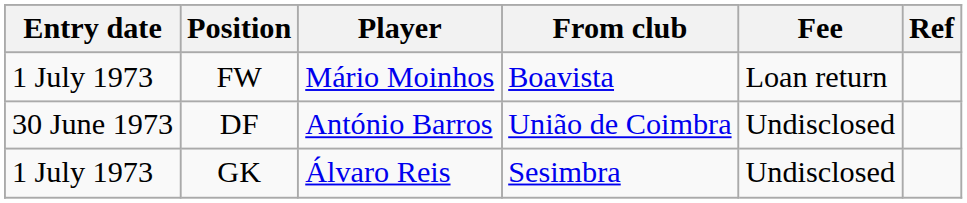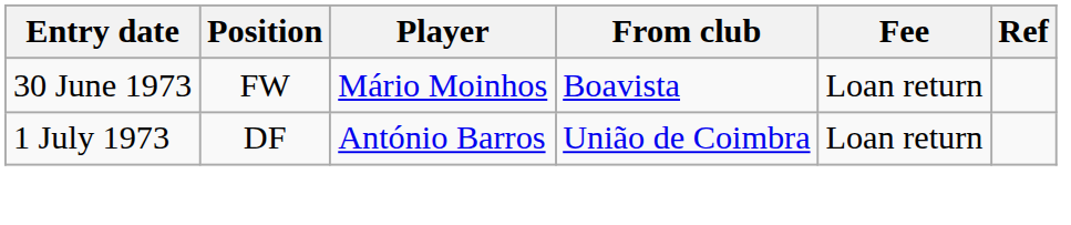FW | Entry date: 1 July 1973 -> 30 June 1973
DF | Entry date: 30 June 1973 -> 1 July 1973
DF | Fee: Undisclosed -> Loan return
- row: 1 July 1973 | GK | Álvaro Reis | Sesimbra | Undisclosed
